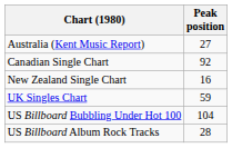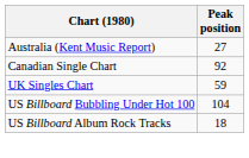- row: New Zealand Single Chart | 16
US Billboard Album Rock Tracks | Peak position: 28 -> 18
